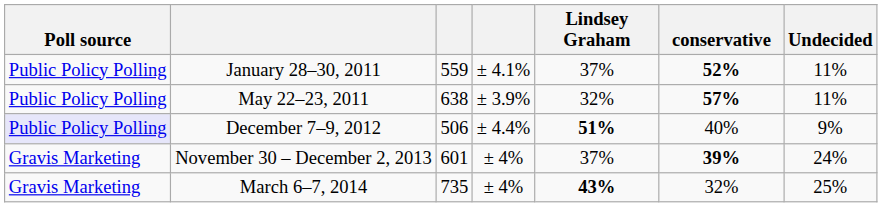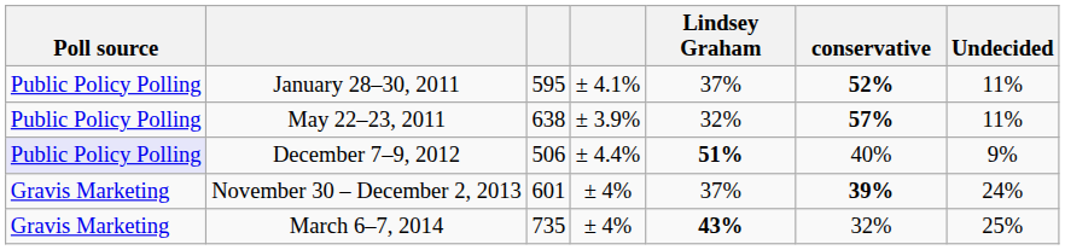January 28–30, 2011 | column 3: 559 -> 595
